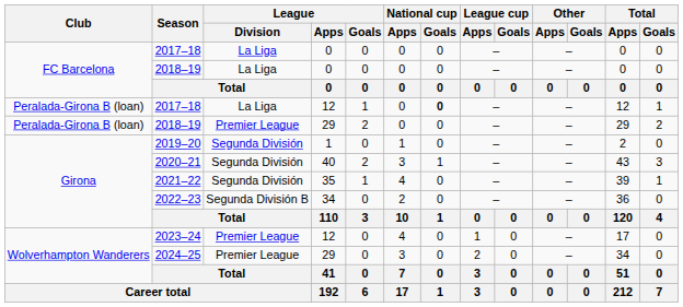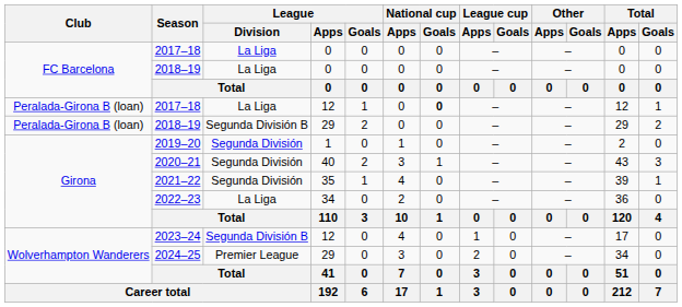2018–19 / 29 | League / Division: Premier League -> Segunda División B
2022–23 | League / Division: Segunda División B -> La Liga
2023–24 | League / Division: Premier League -> Segunda División B
